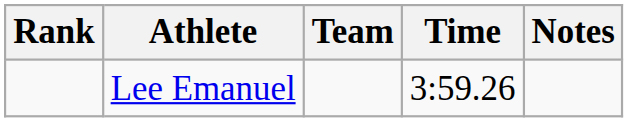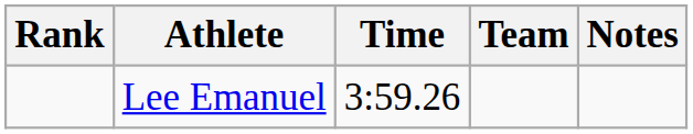columns swapped: Team <-> Time
